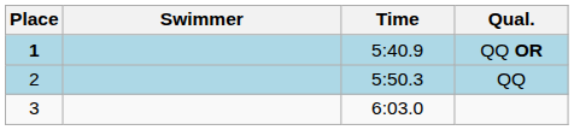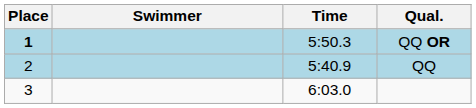QQ OR | Time: 5:40.9 -> 5:50.3
QQ | Time: 5:50.3 -> 5:40.9
